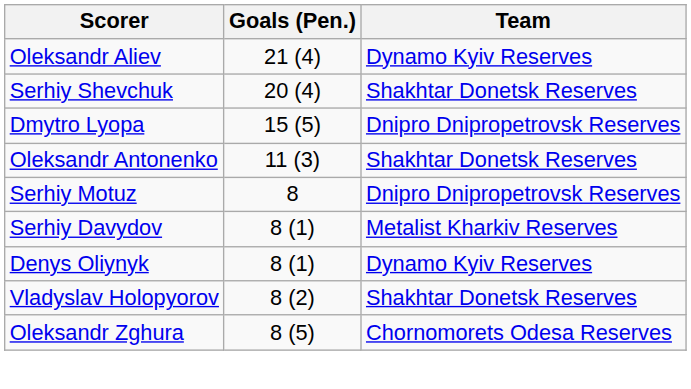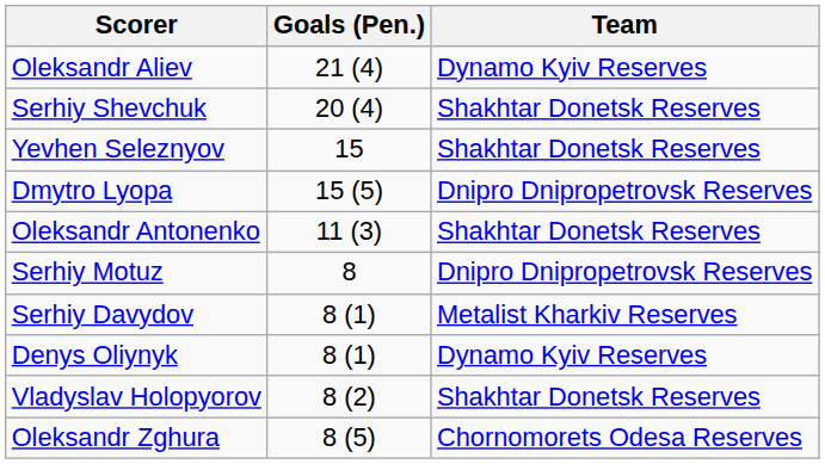+ row: Yevhen Seleznyov | 15 | Shakhtar Donetsk Reserves
